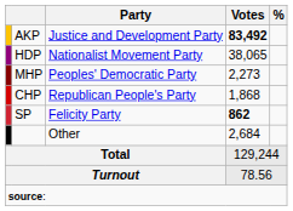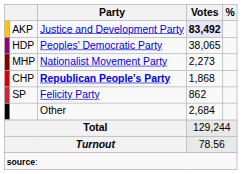AKP | Votes: no background -> lavender background
HDP | Party: Nationalist Movement Party -> Peoples' Democratic Party
MHP | Party: Peoples' Democratic Party -> Nationalist Movement Party
CHP | Party: normal -> bold
SP | Votes: bold -> normal
